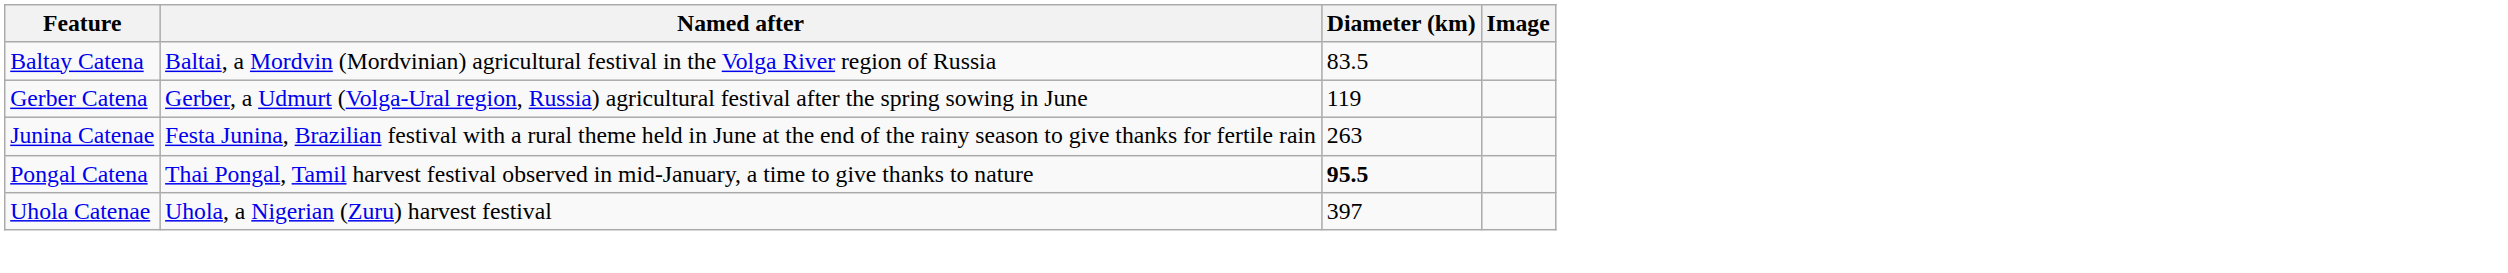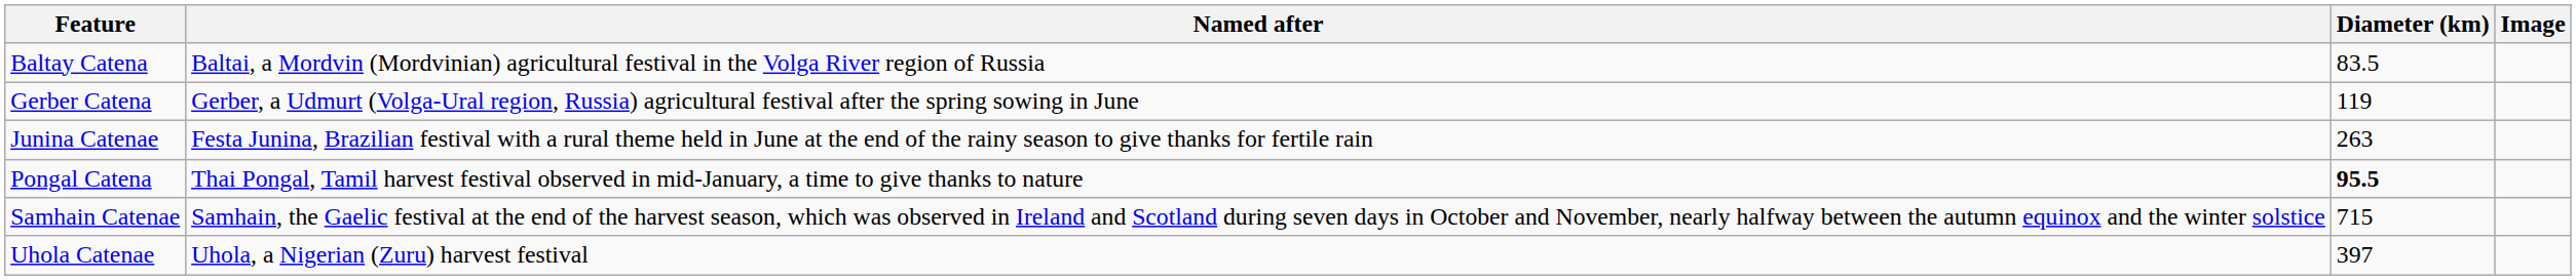+ row: Samhain Catenae | Samhain, the Gaelic festival at the end of the harvest season, which was observed in Ireland and Scotland during seven days in October and November, nearly halfway between the autumn equinox and the winter solstice | 715
